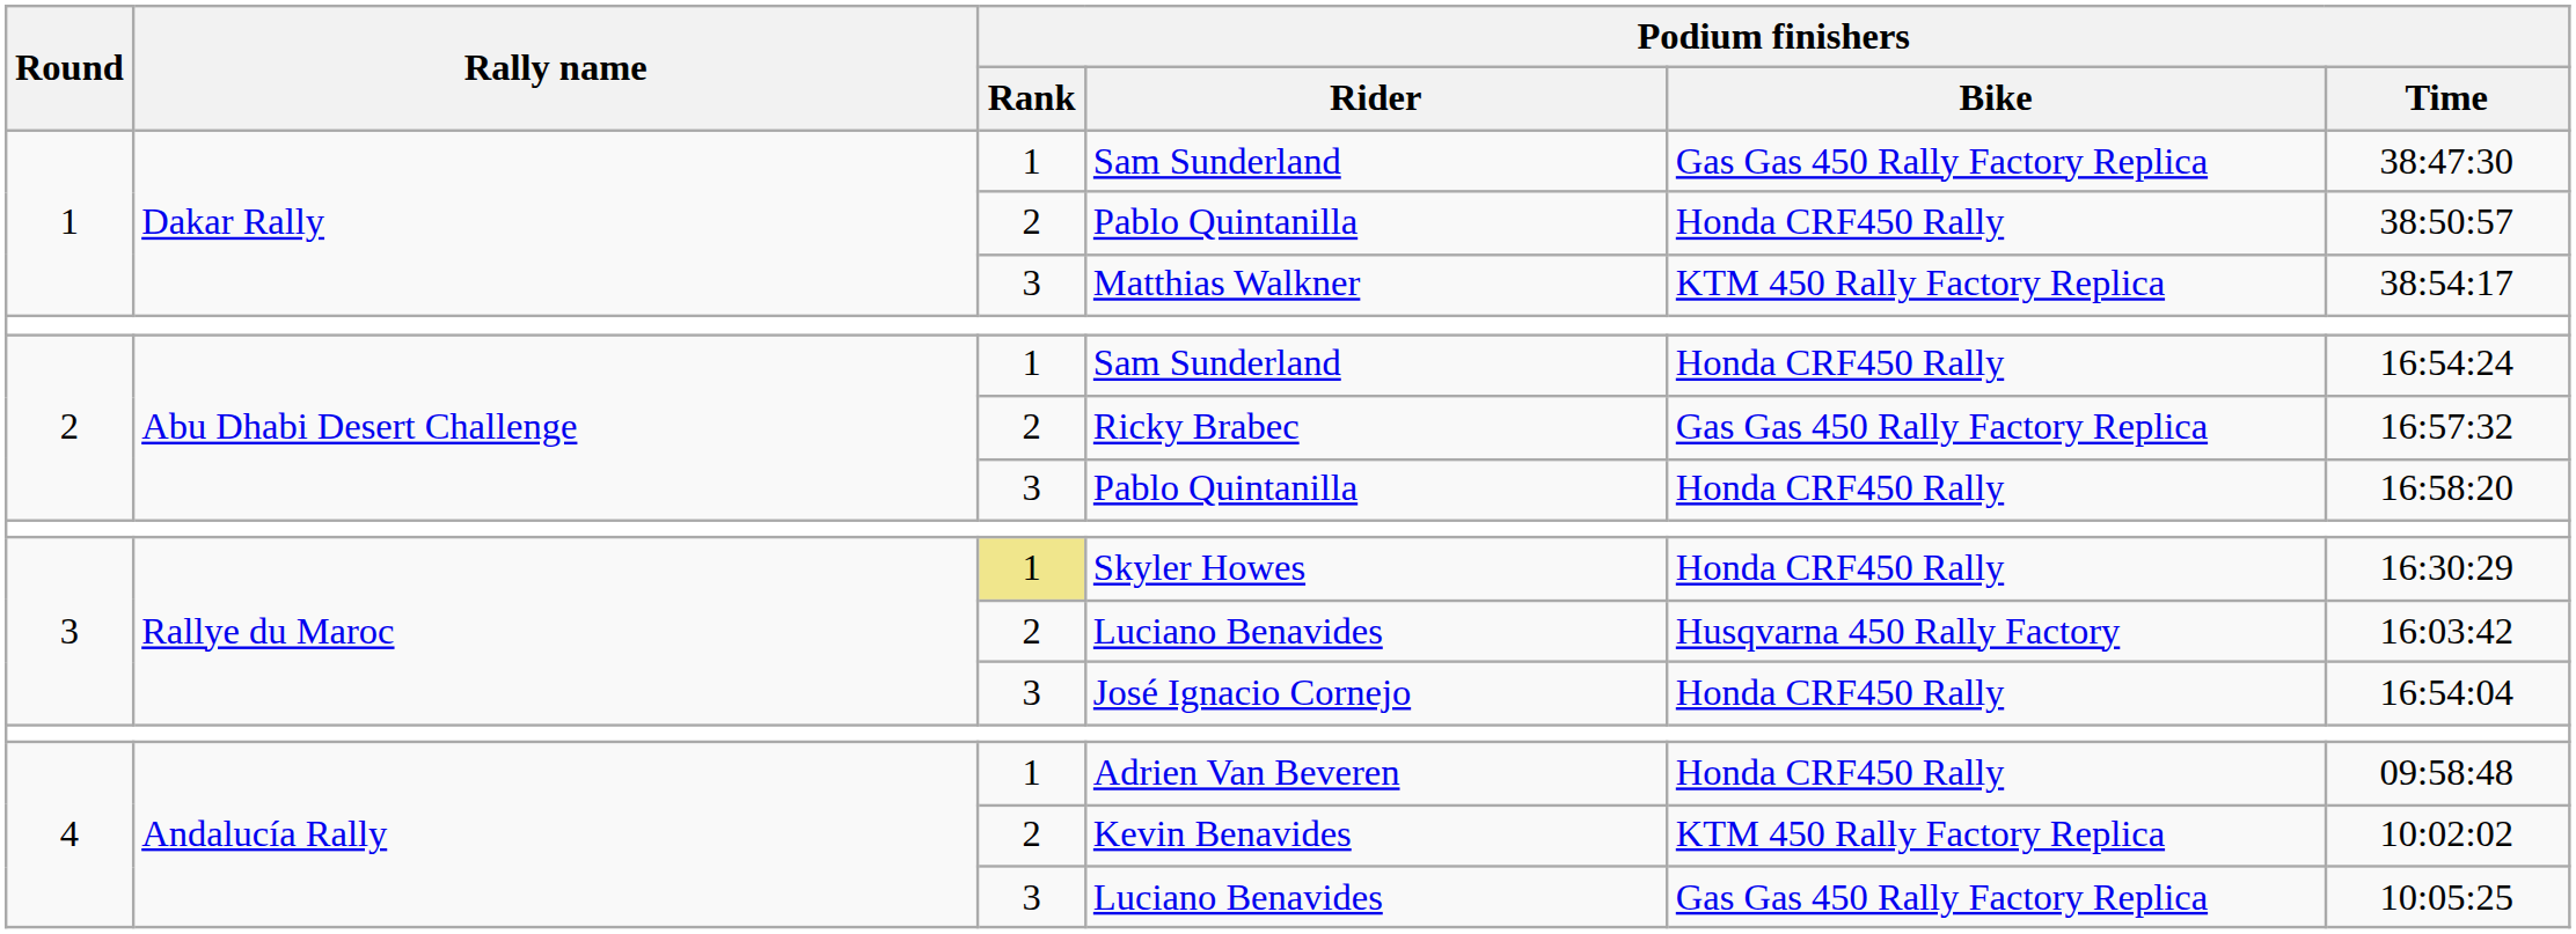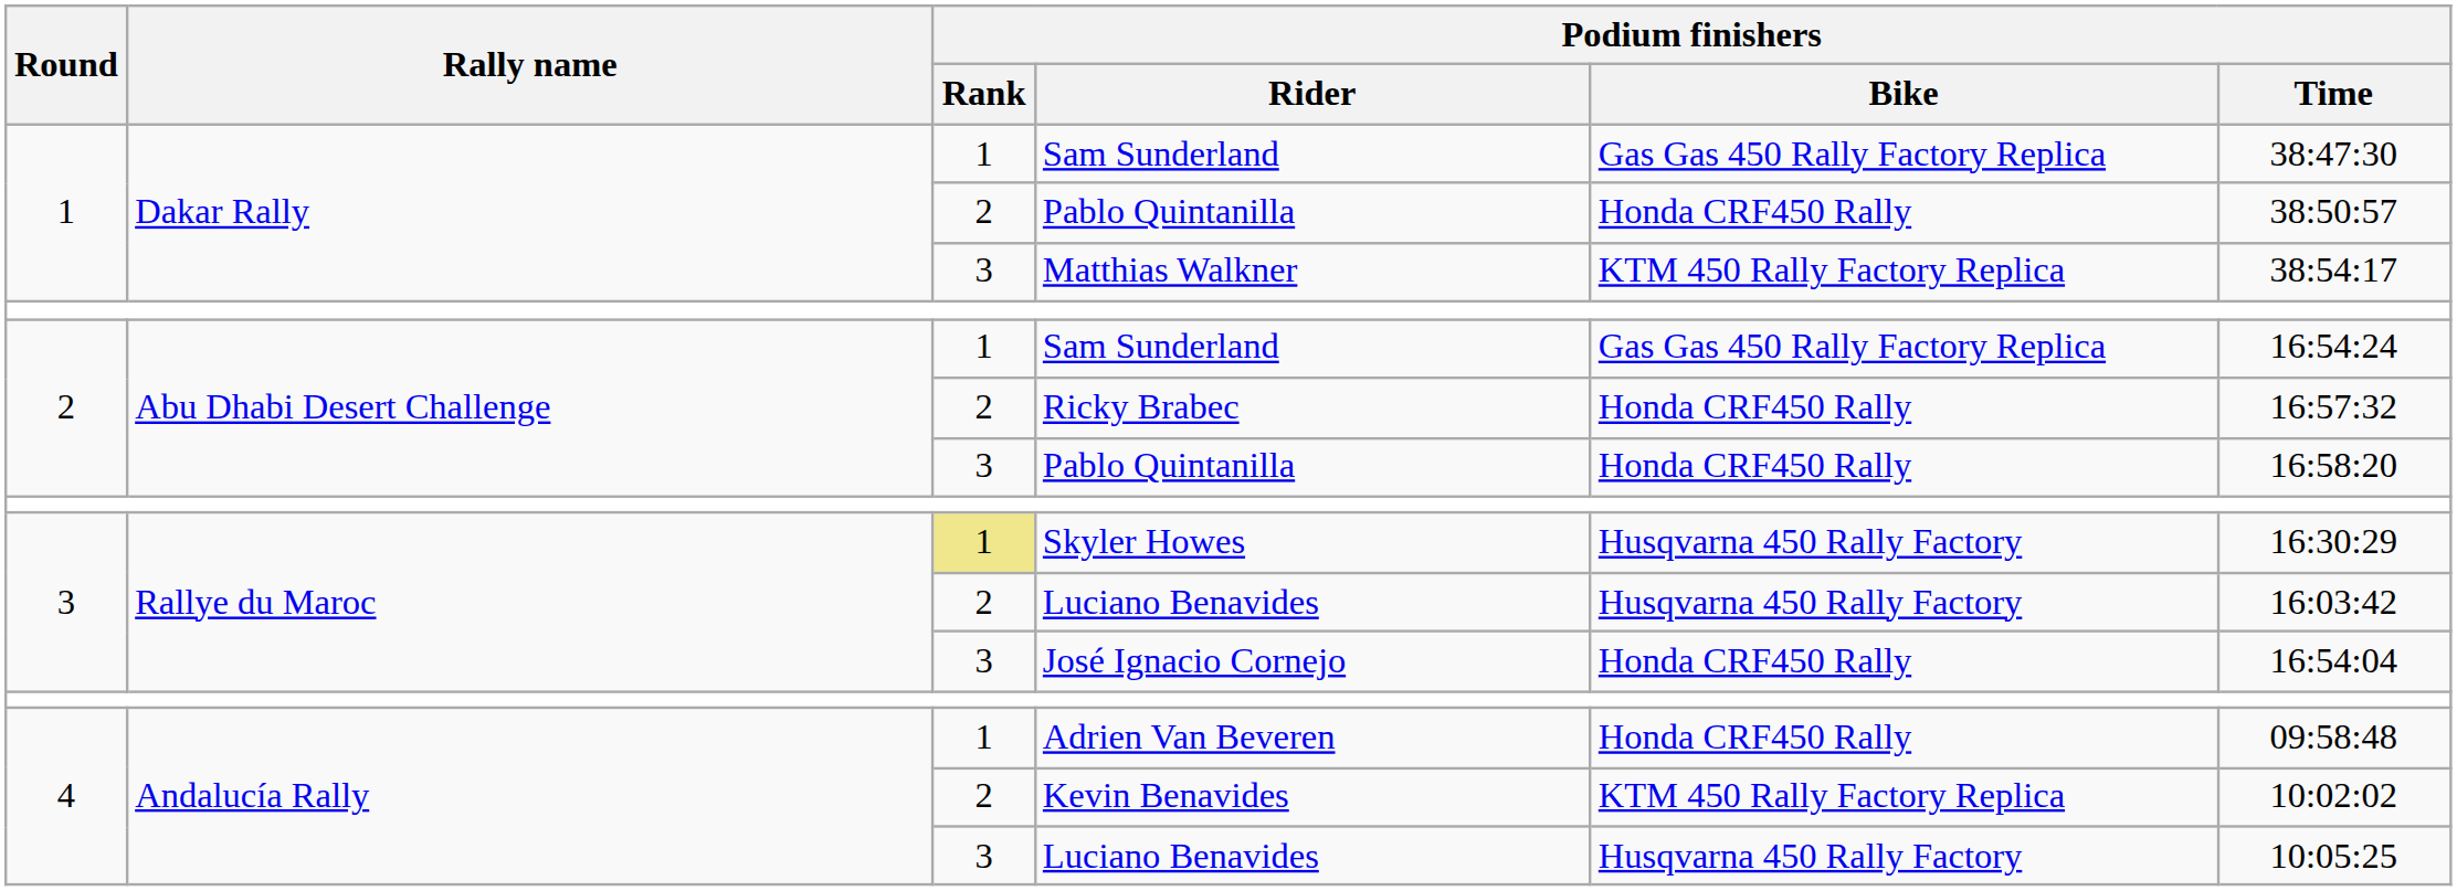2 / Sam Sunderland | Podium finishers / Bike: Honda CRF450 Rally -> Gas Gas 450 Rally Factory Replica
Ricky Brabec | Podium finishers / Bike: Gas Gas 450 Rally Factory Replica -> Honda CRF450 Rally
Skyler Howes | Podium finishers / Bike: Honda CRF450 Rally -> Husqvarna 450 Rally Factory
4 / Luciano Benavides | Podium finishers / Bike: Gas Gas 450 Rally Factory Replica -> Husqvarna 450 Rally Factory
